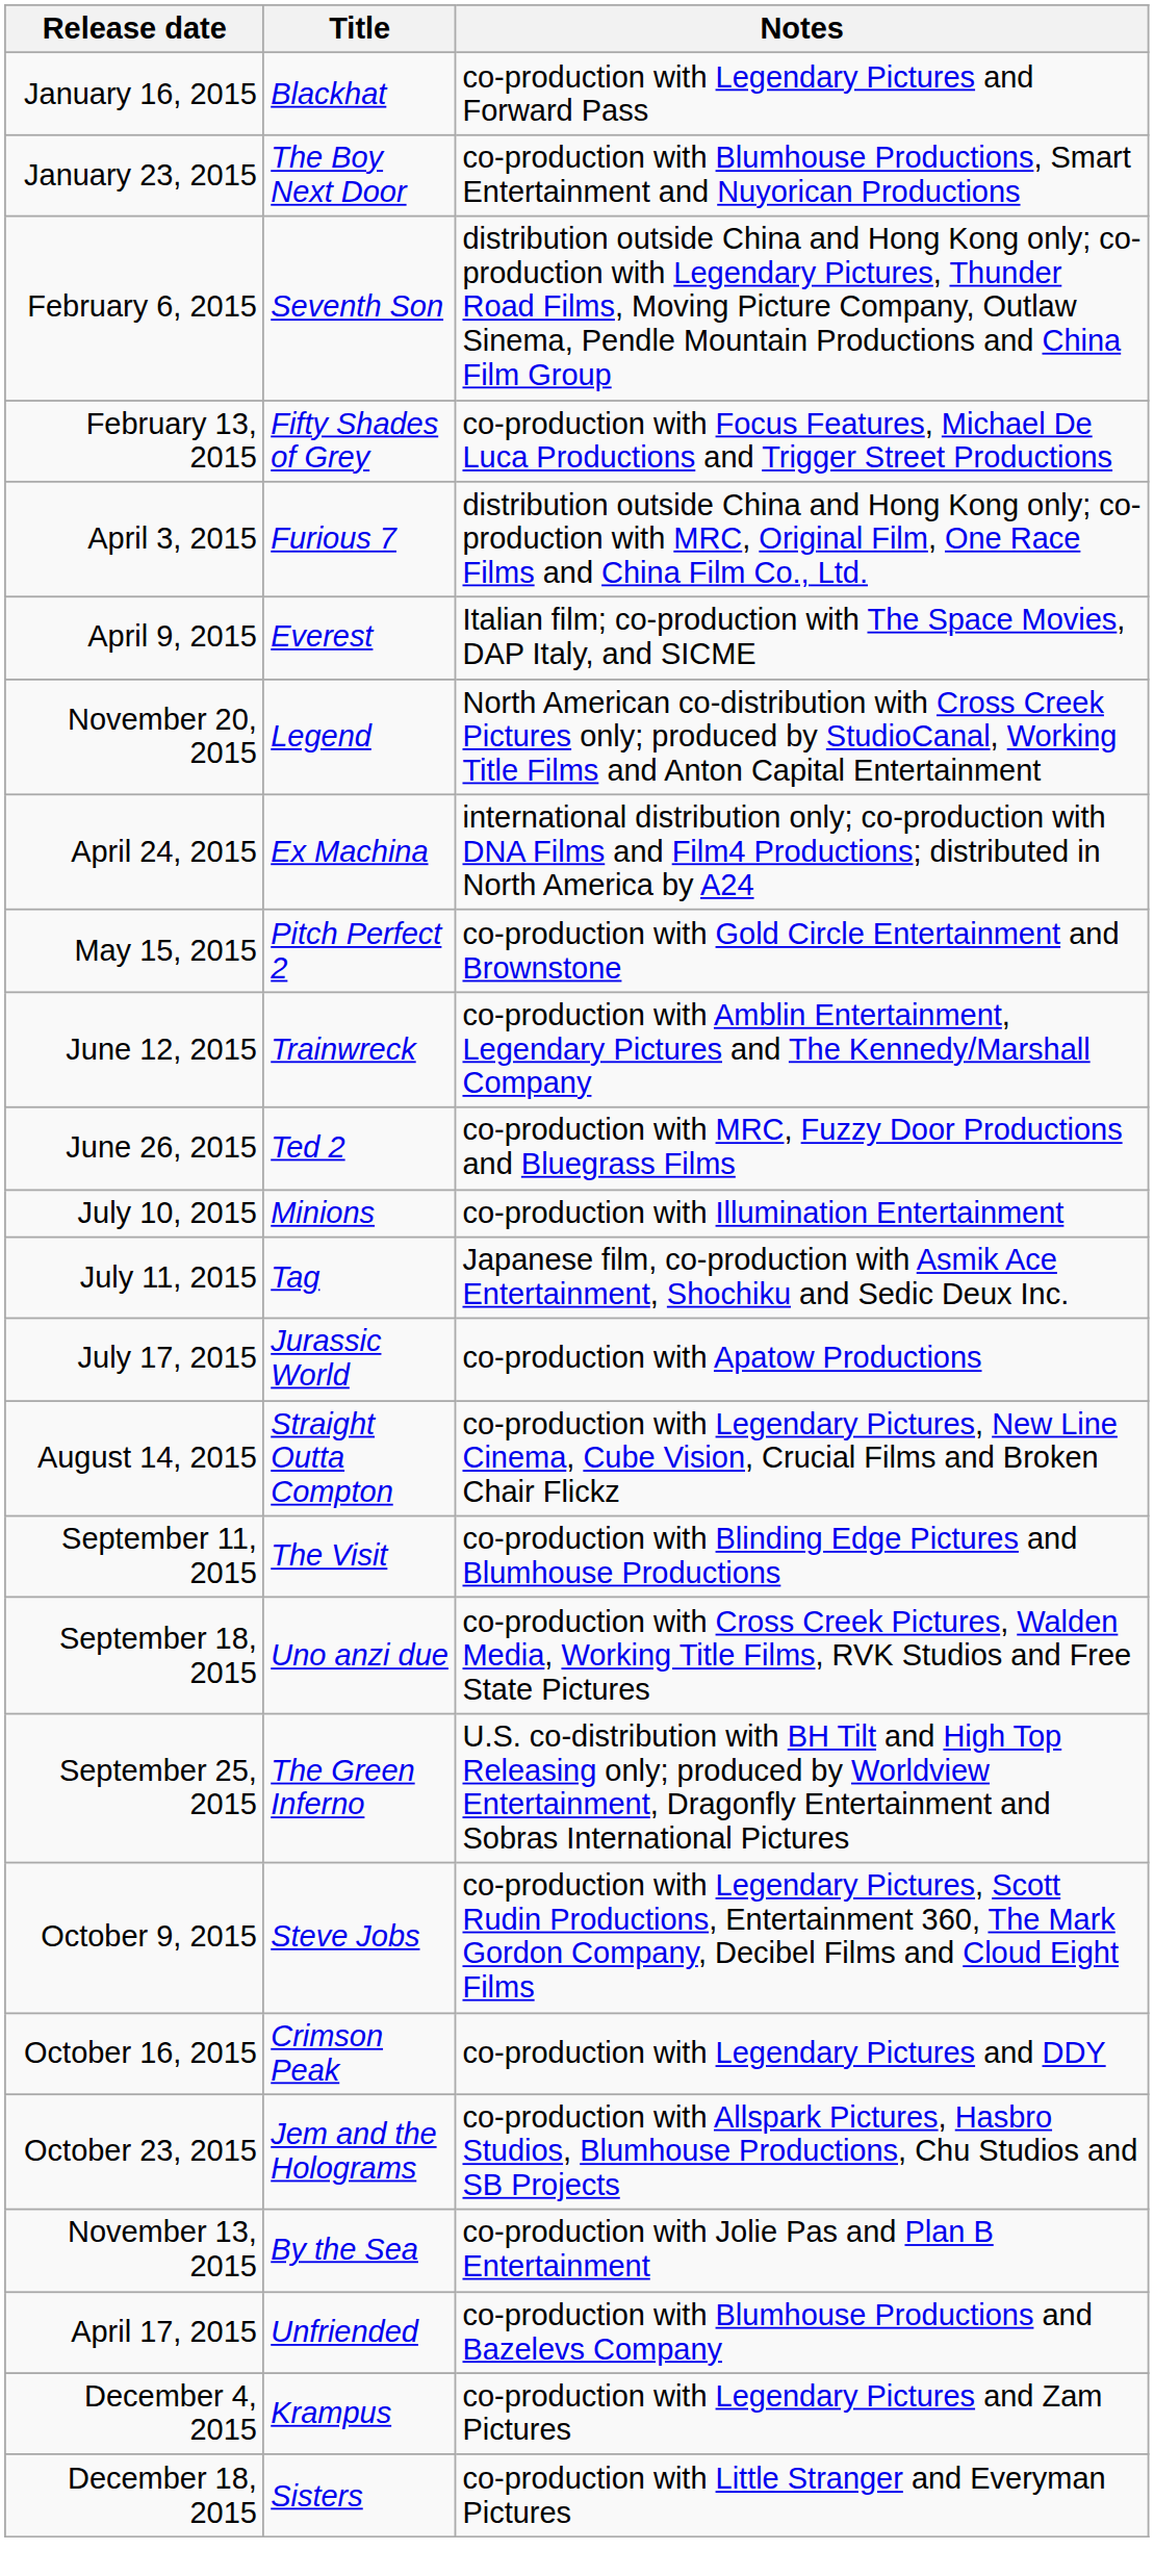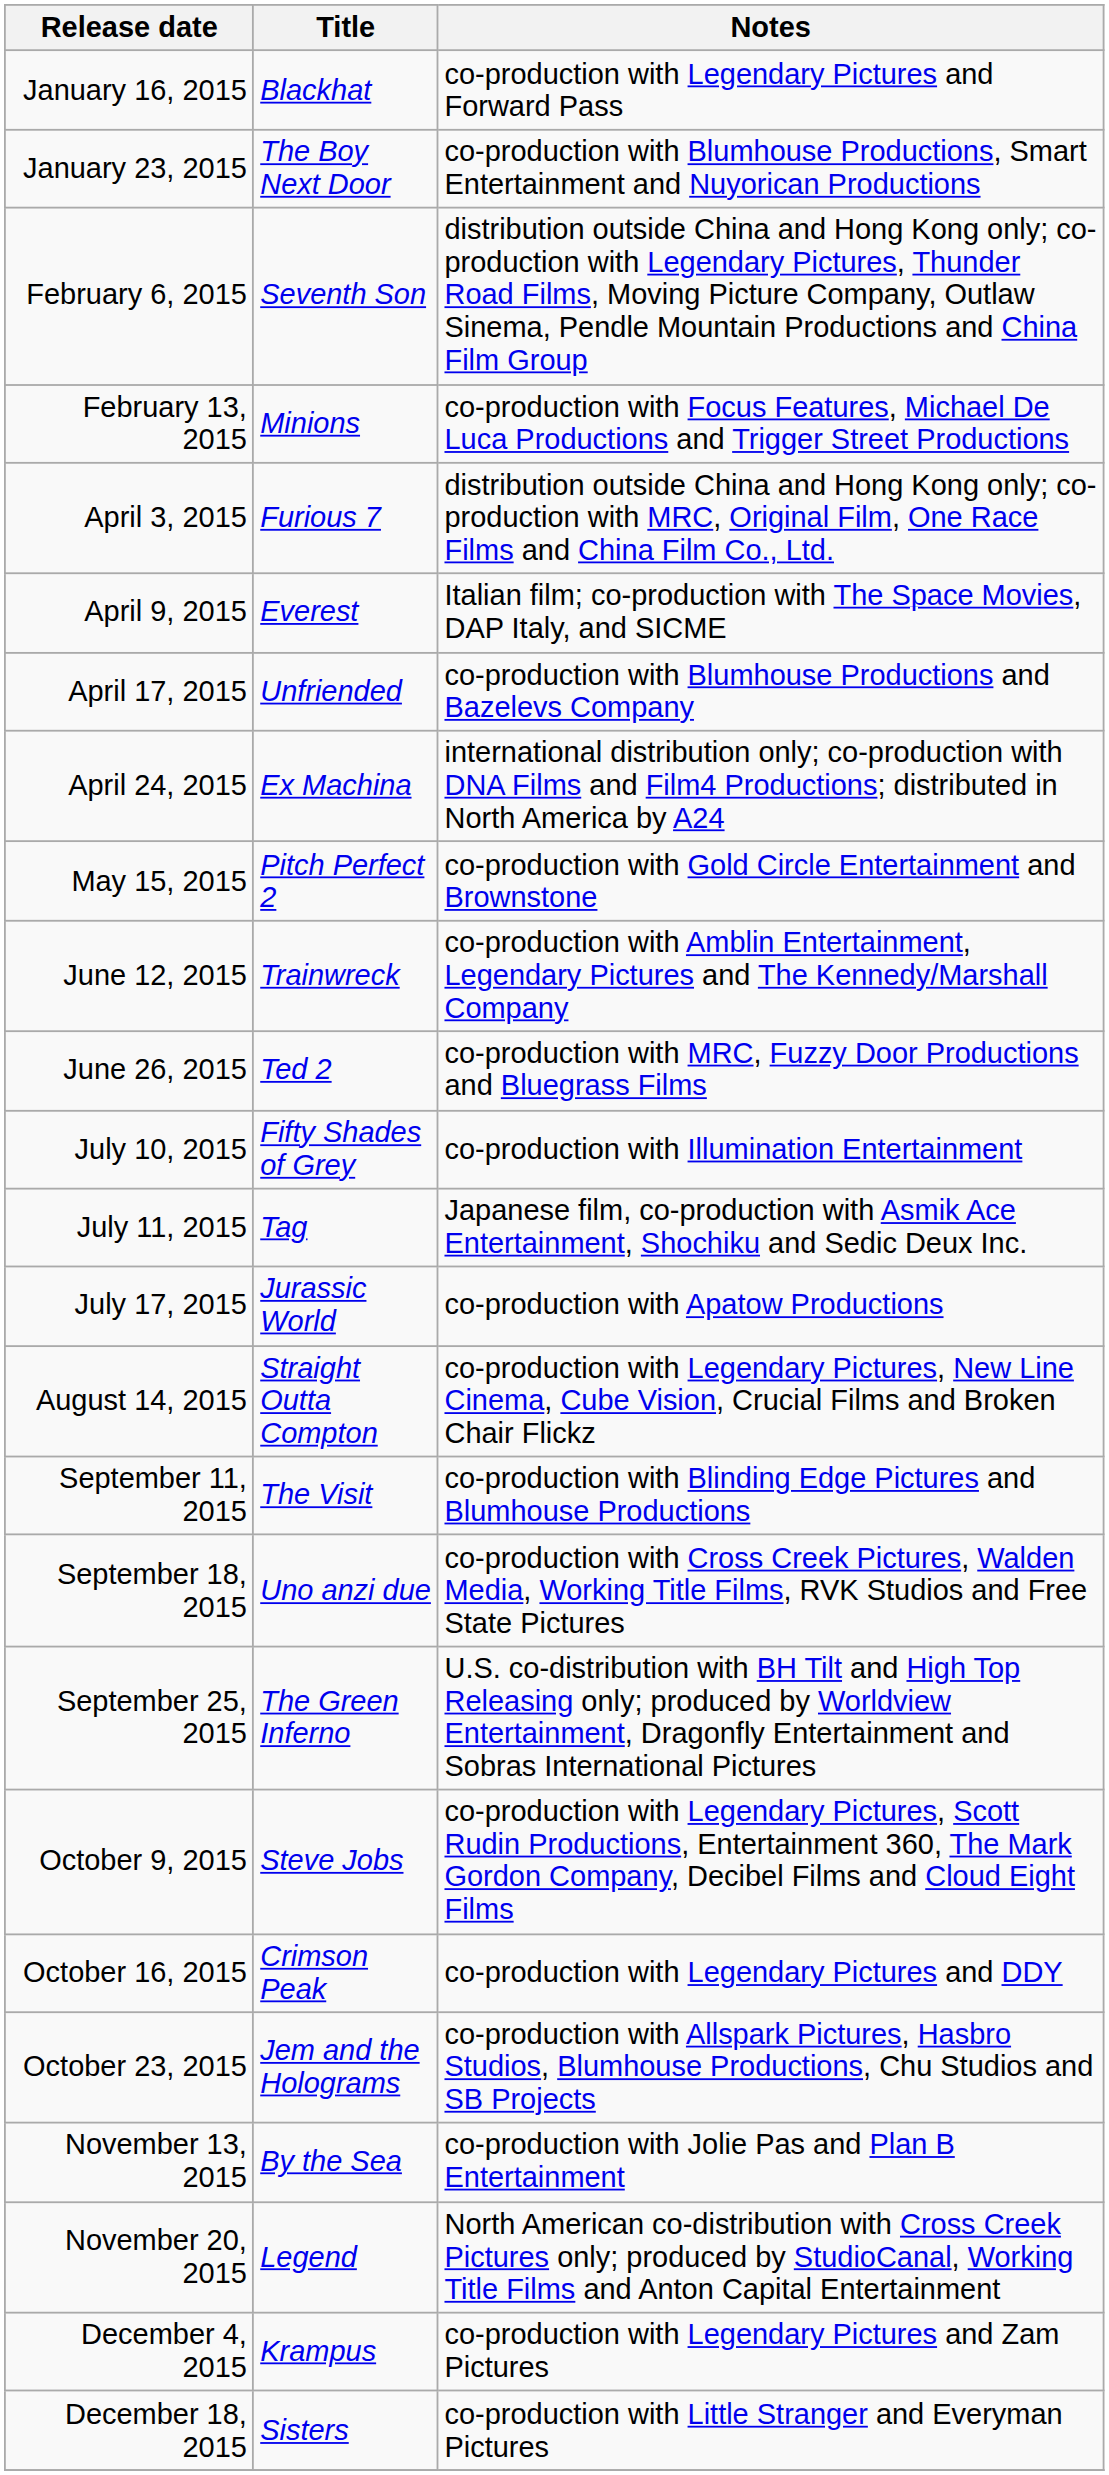February 13, 2015 | Title: Fifty Shades of Grey -> Minions
rows swapped: April 17, 2015 <-> November 20, 2015
July 10, 2015 | Title: Minions -> Fifty Shades of Grey
